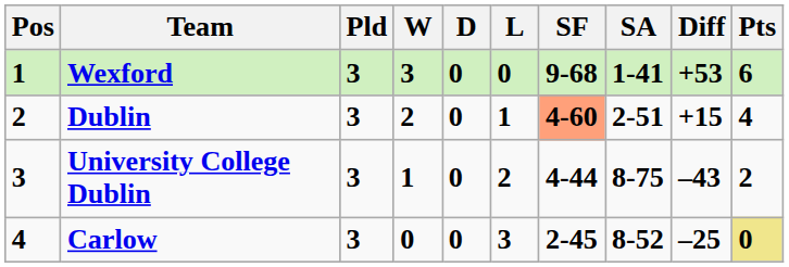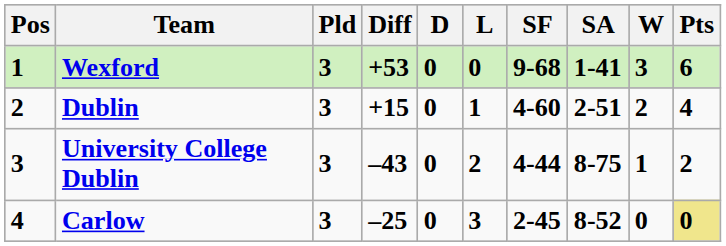columns swapped: W <-> Diff
Dublin | SF: lightsalmon background -> no background
